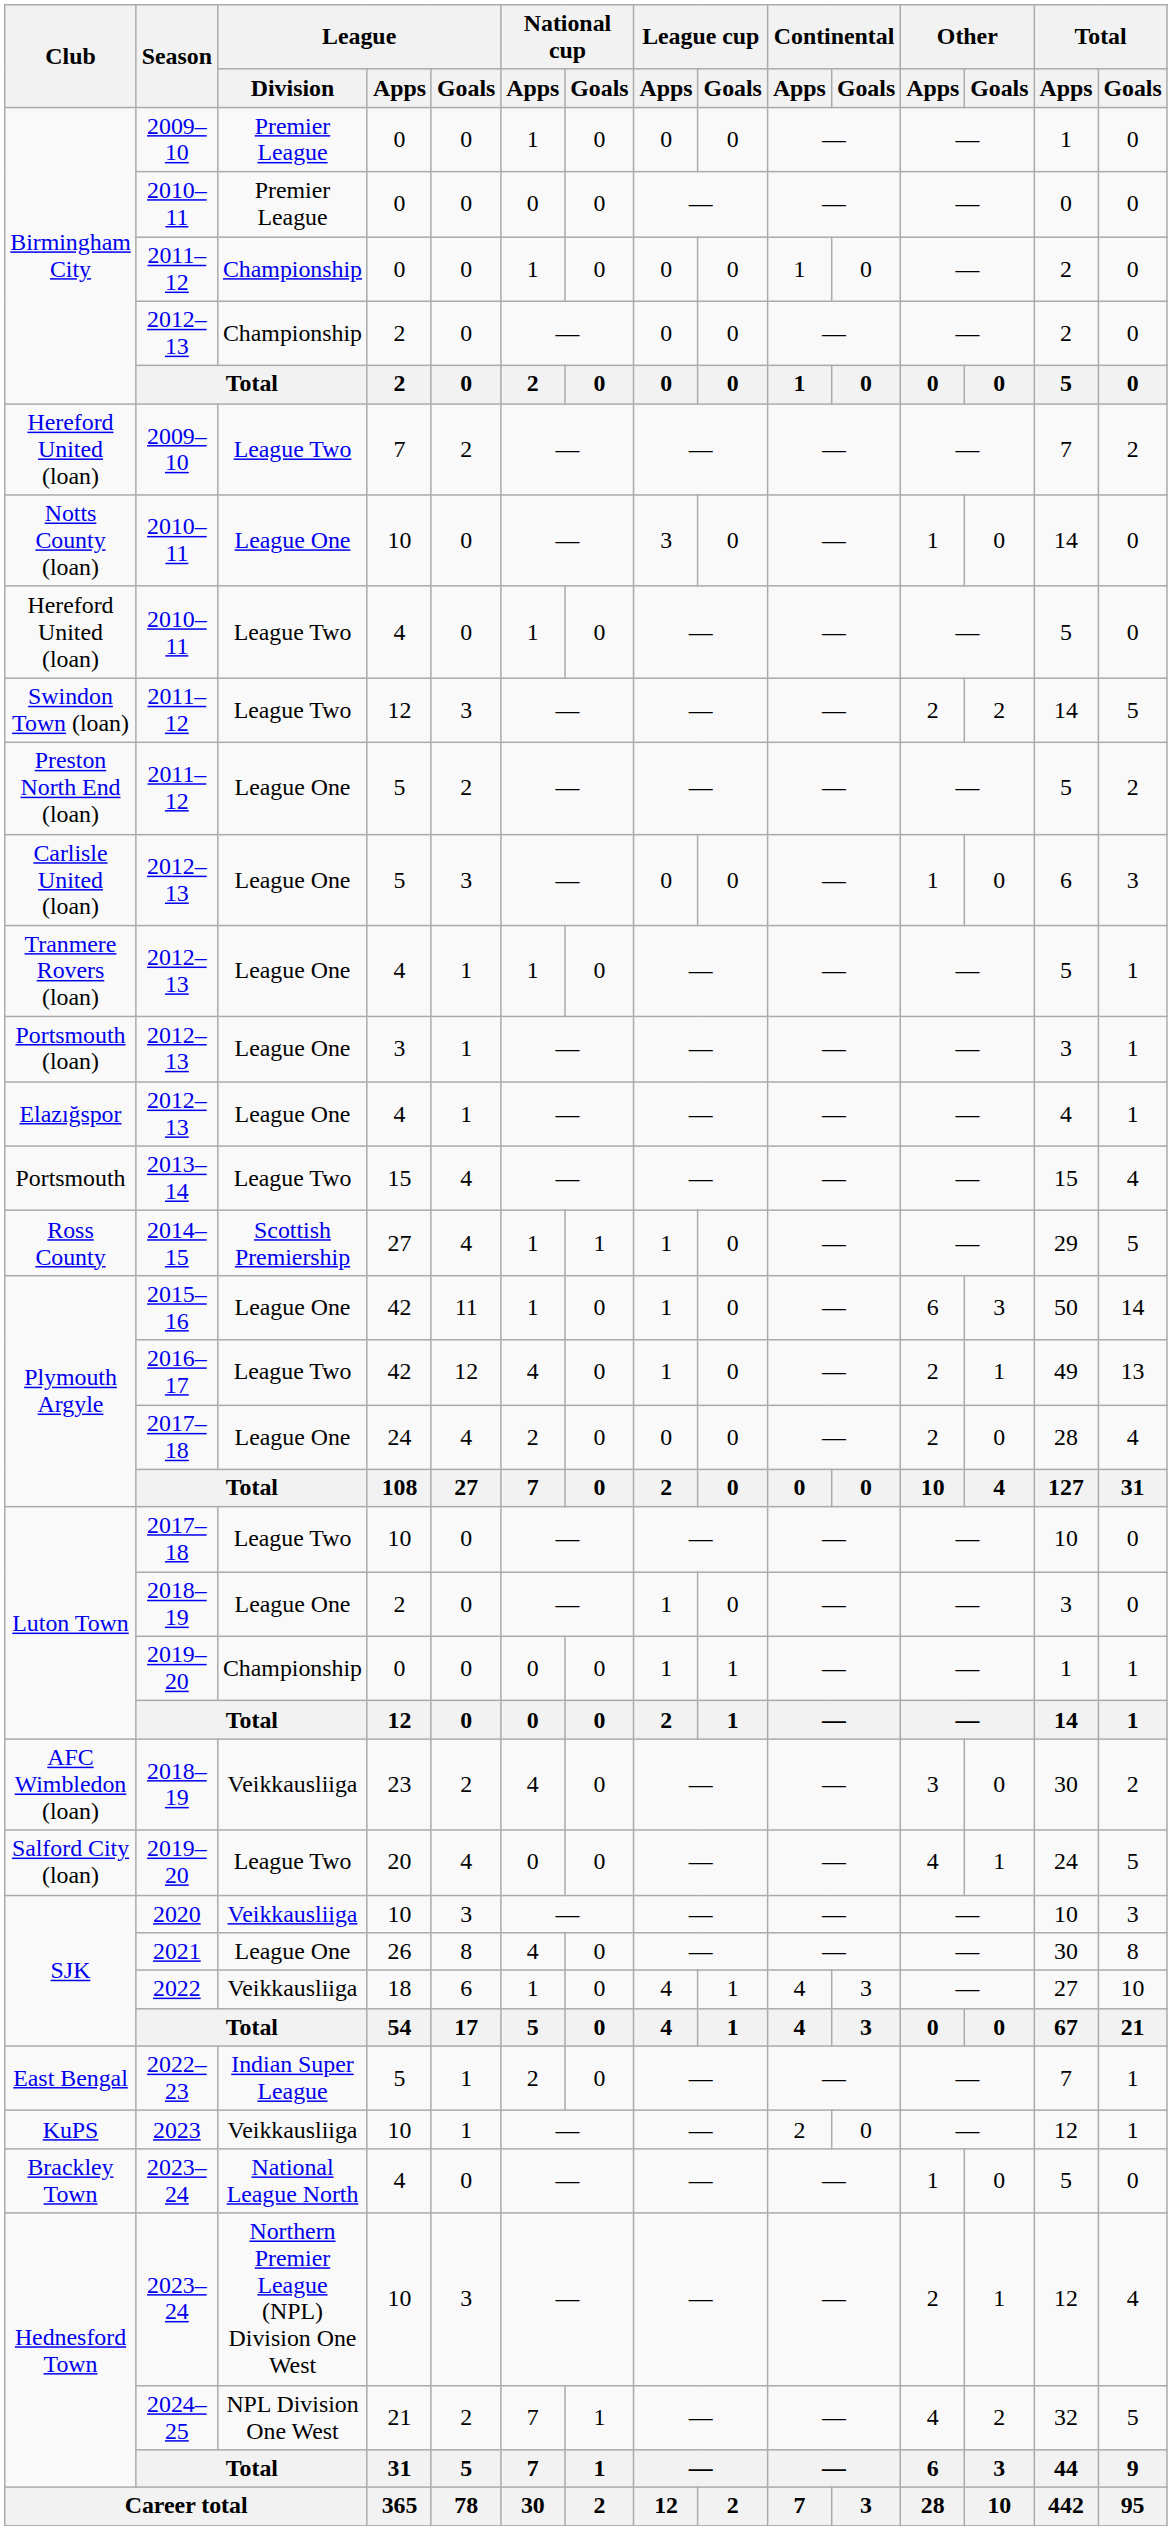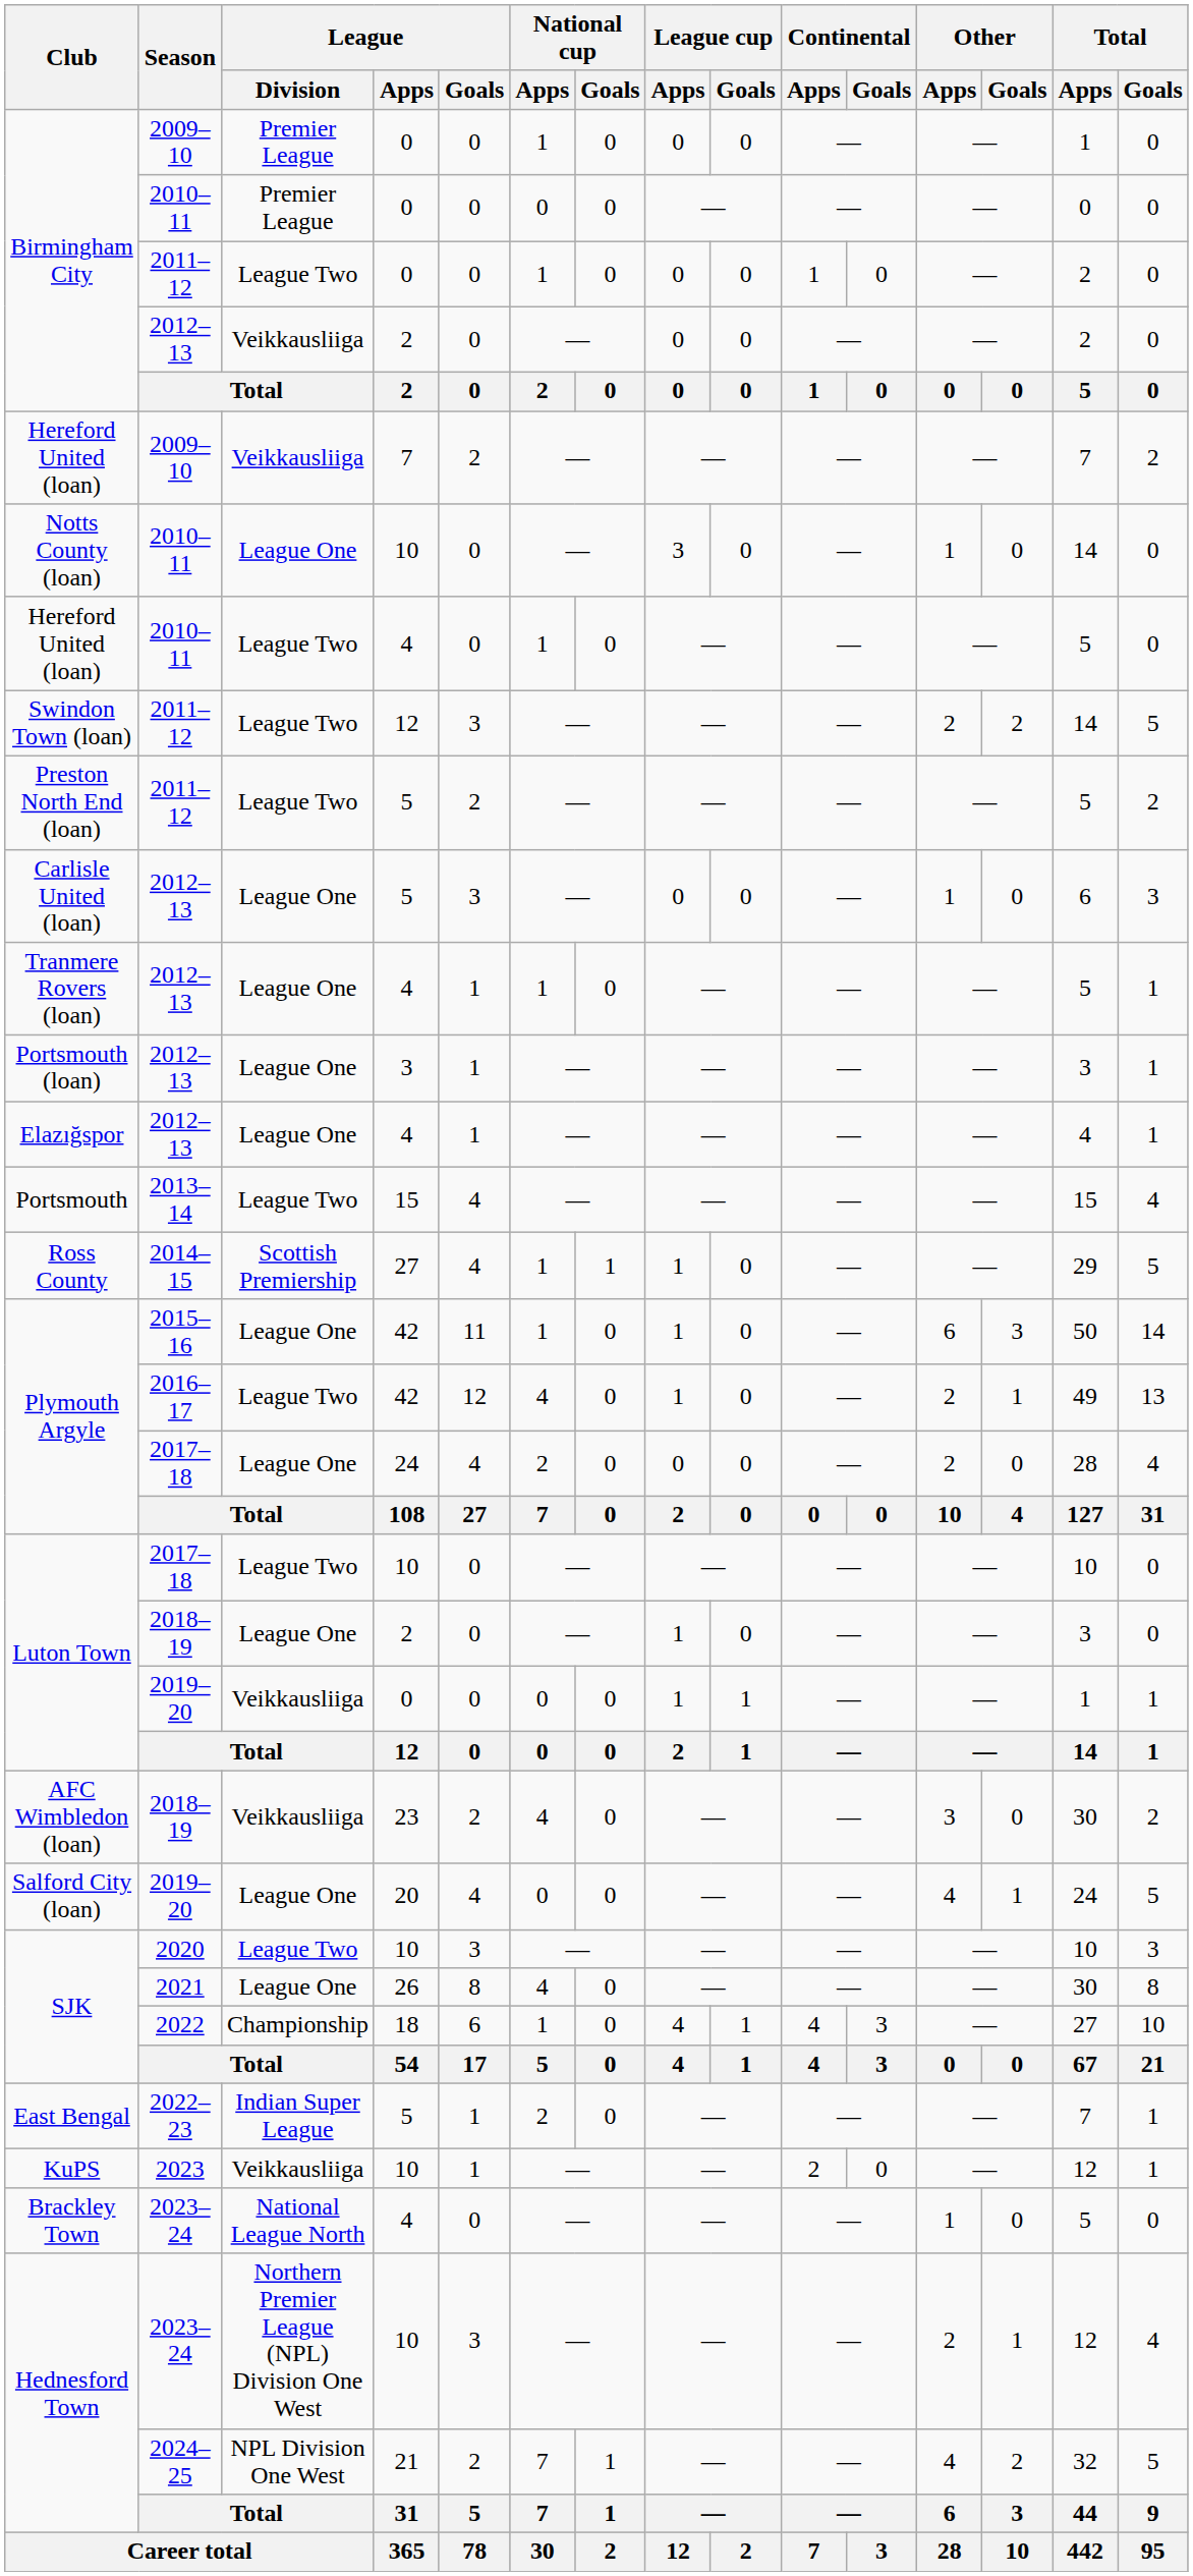Birmingham City / 2011–12 | League / Division: Championship -> League Two
Birmingham City / 2012–13 | League / Division: Championship -> Veikkausliiga
Hereford United (loan) / 2009–10 | League / Division: League Two -> Veikkausliiga
Preston North End (loan) | League / Division: League One -> League Two
Luton Town / 2019–20 | League / Division: Championship -> Veikkausliiga
Salford City (loan) | League / Division: League Two -> League One
SJK / 2020 | League / Division: Veikkausliiga -> League Two
SJK / 2022 | League / Division: Veikkausliiga -> Championship
